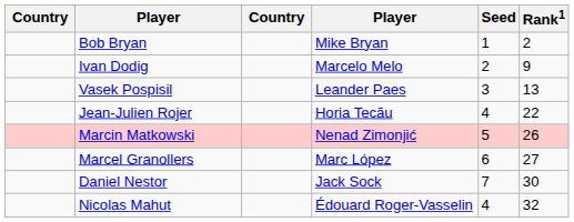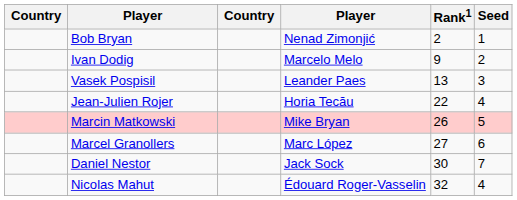columns swapped: Rank1 <-> Seed
Bob Bryan | column 4: Mike Bryan -> Nenad Zimonjić
Marcin Matkowski | column 4: Nenad Zimonjić -> Mike Bryan
